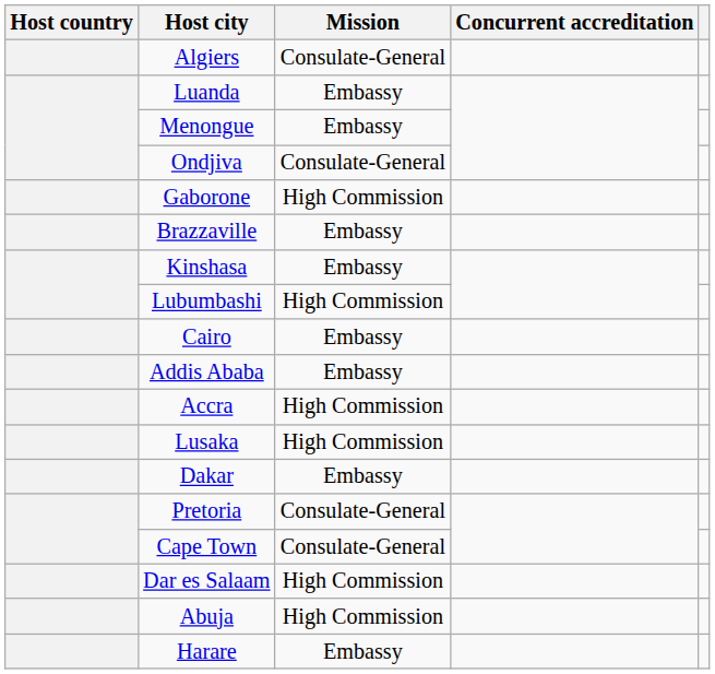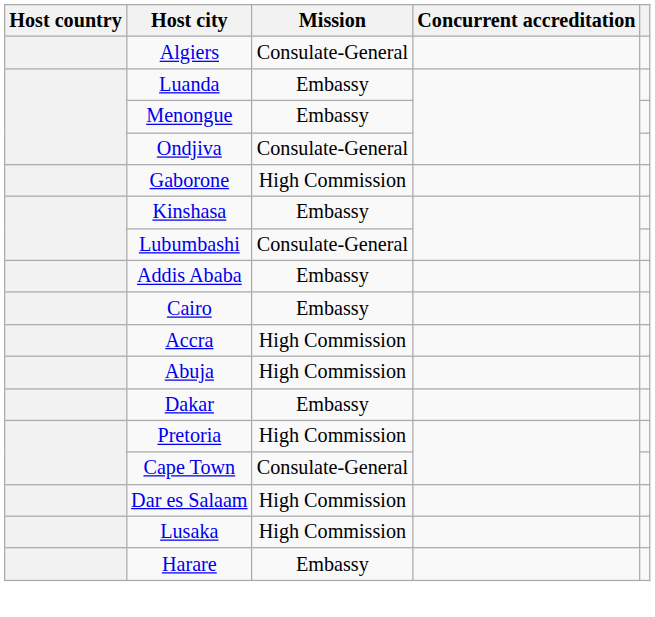- row: Brazzaville | Embassy
Lubumbashi | Mission: High Commission -> Consulate-General
rows swapped: Cairo <-> Addis Ababa
rows swapped: Abuja <-> Lusaka
Pretoria | Mission: Consulate-General -> High Commission
